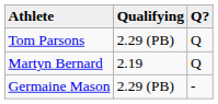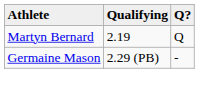- row: Tom Parsons | 2.29 (PB) | Q
